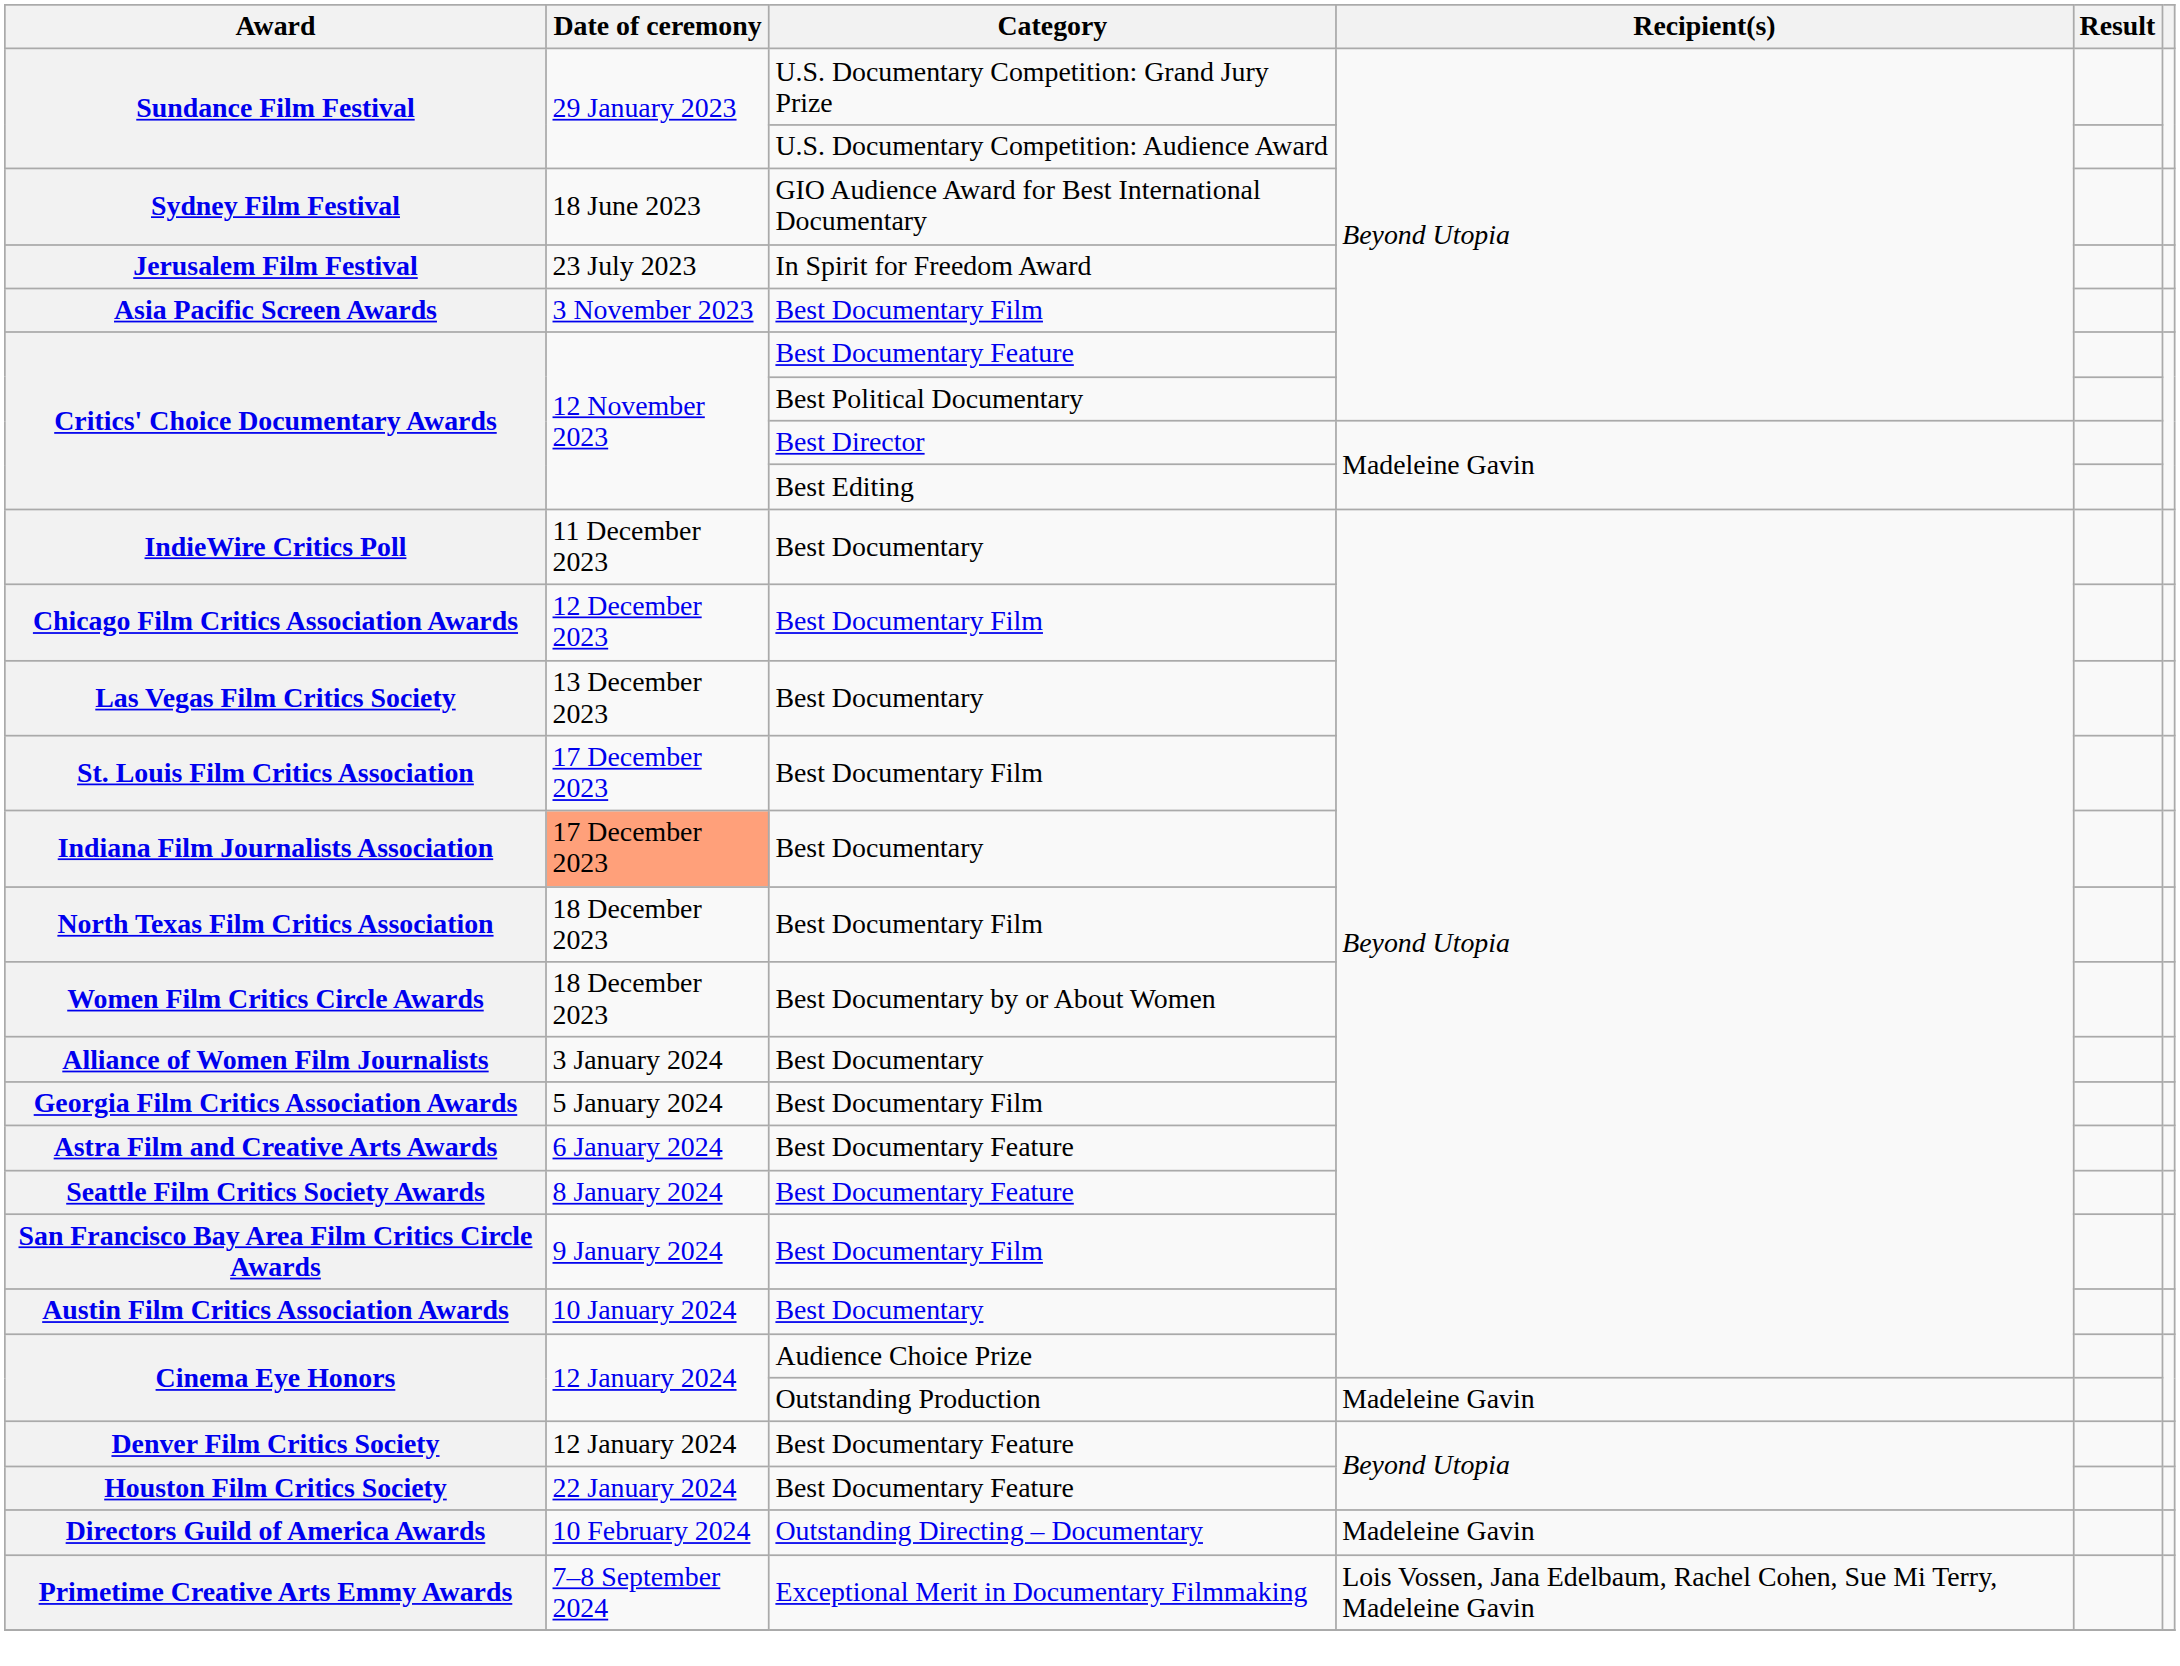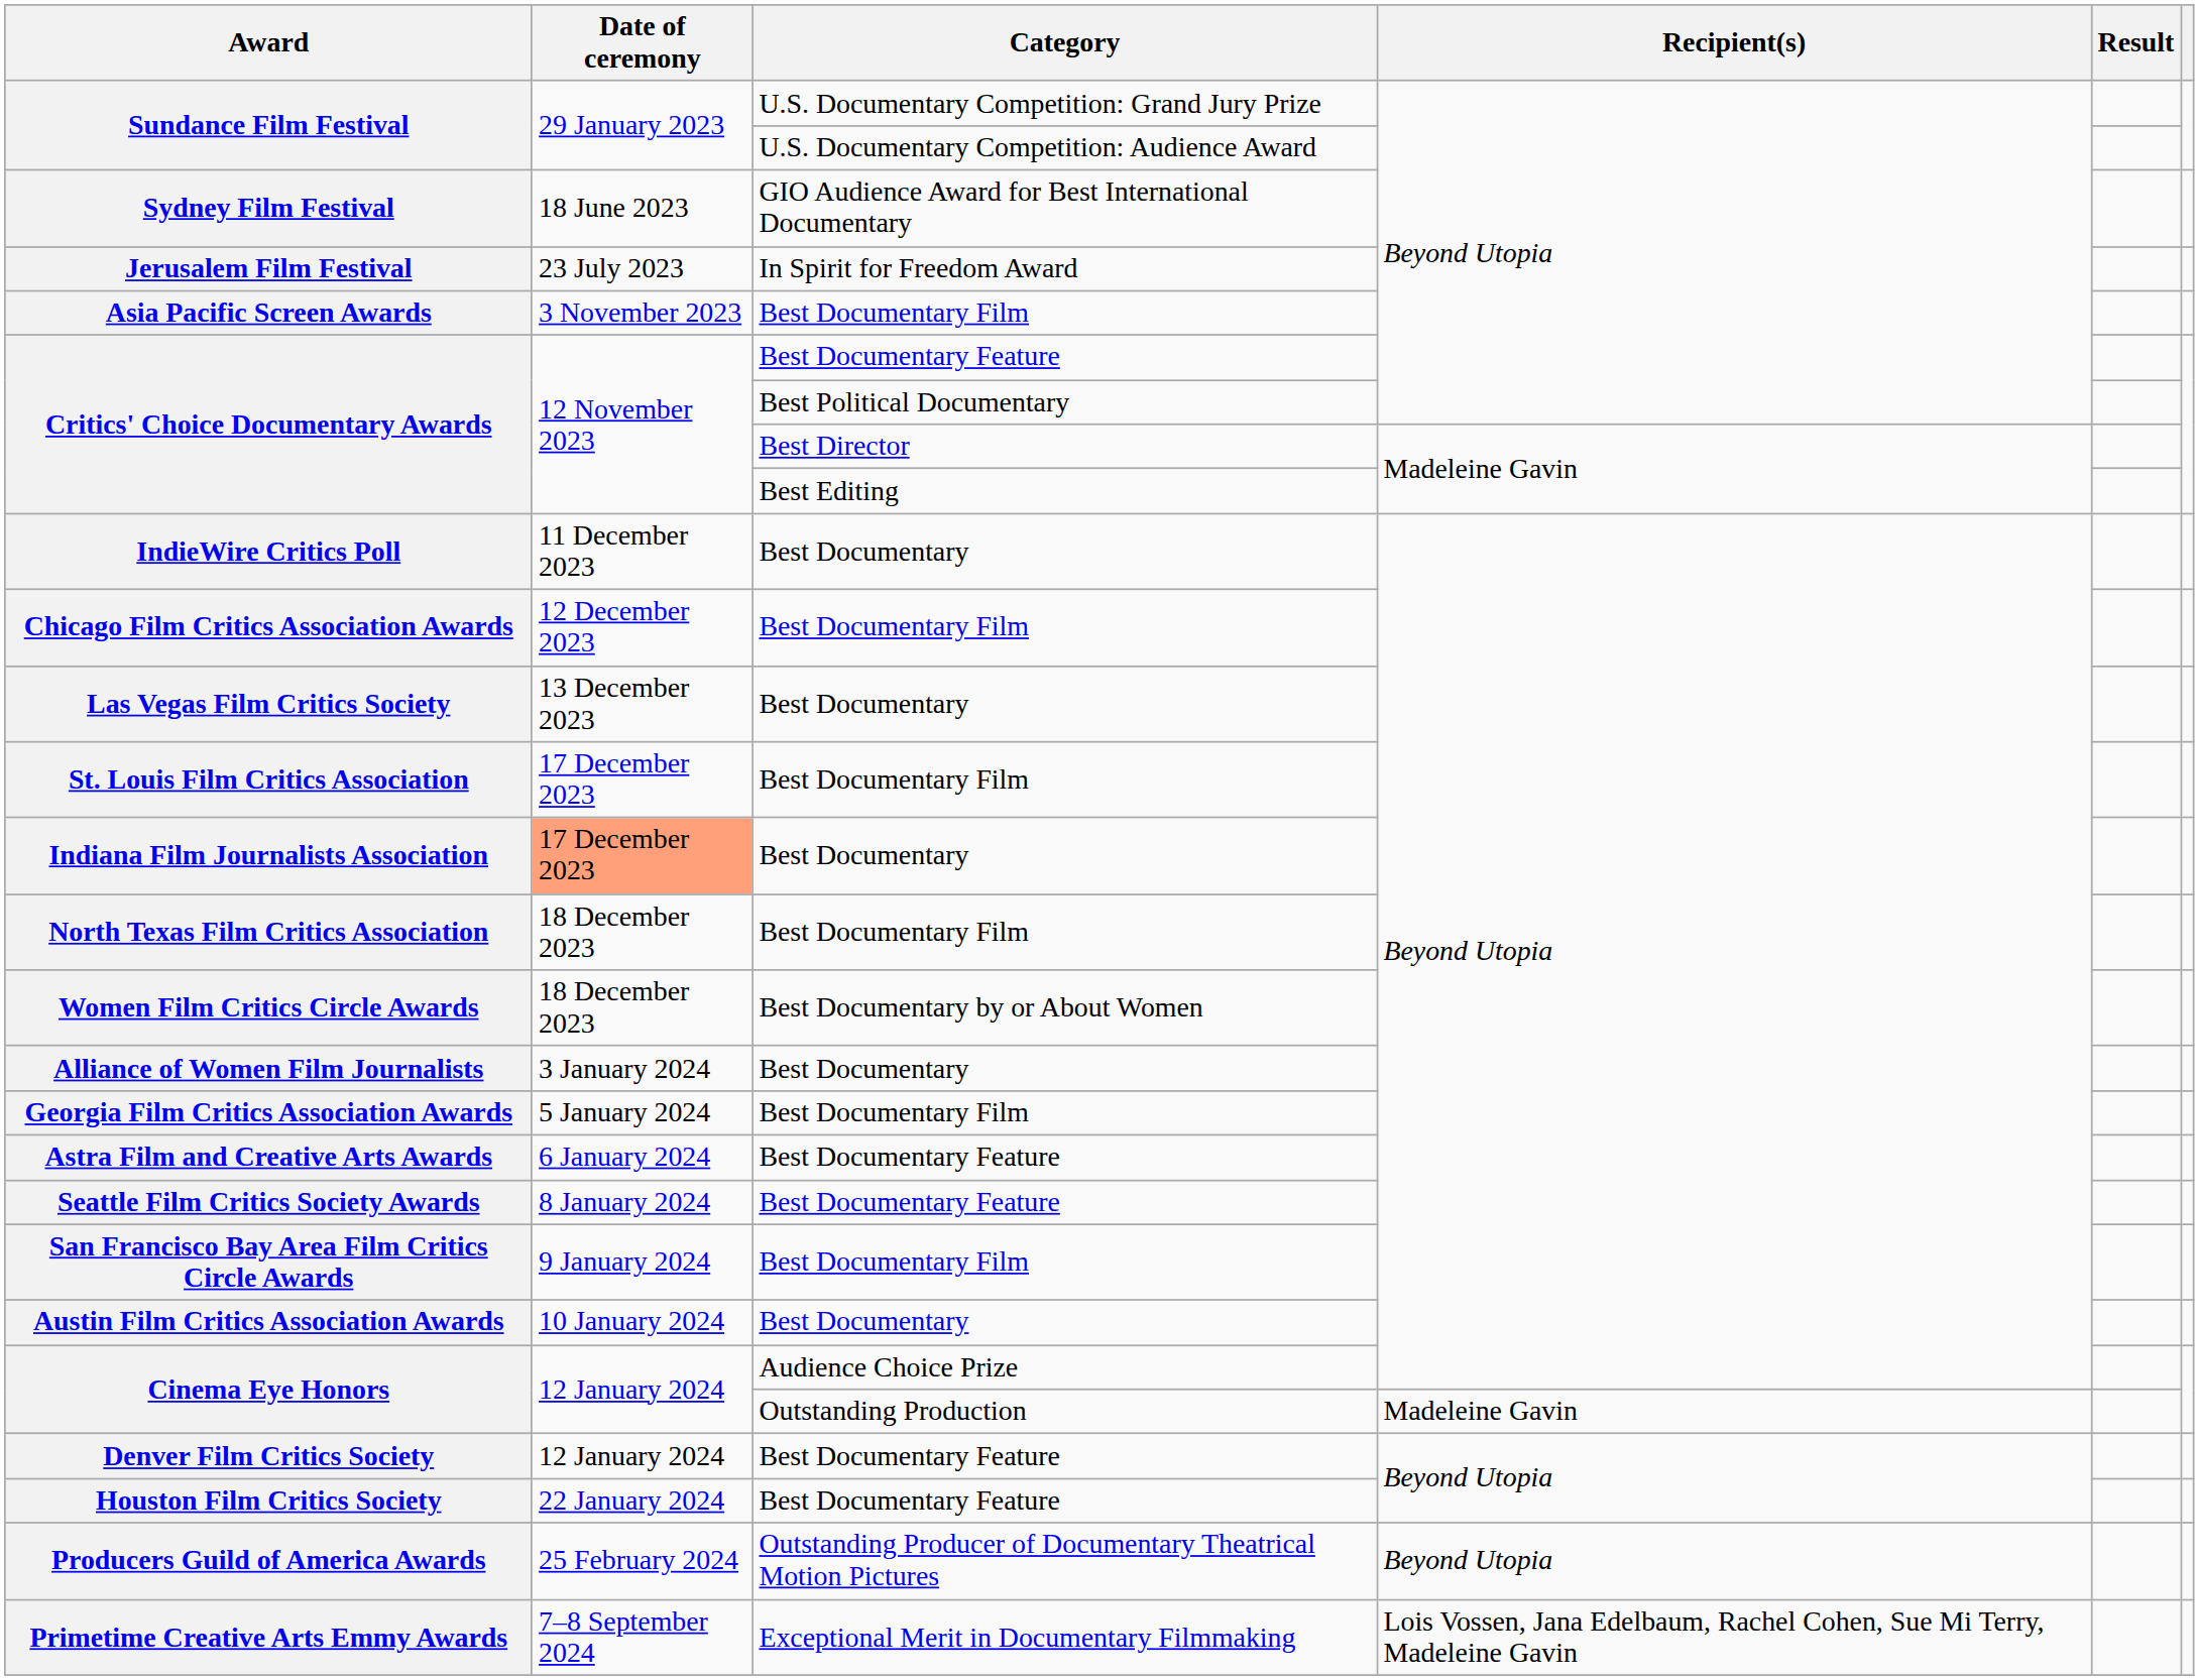- row: Directors Guild of America Awards | 10 February 2024 | Outstanding Directing – Documentary | Madeleine Gavin
+ row: Producers Guild of America Awards | 25 February 2024 | Outstanding Producer of Documentary Theatrical Motion Pictures | Beyond Utopia
